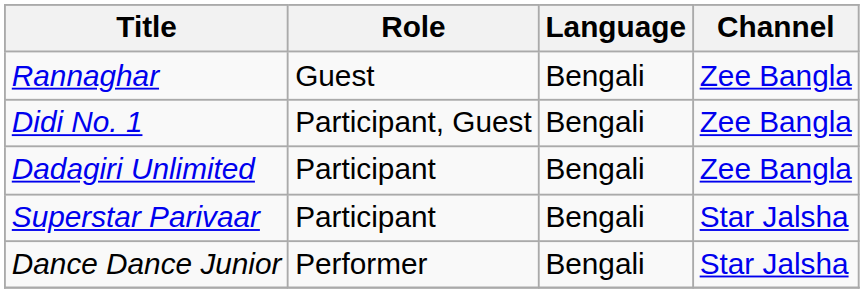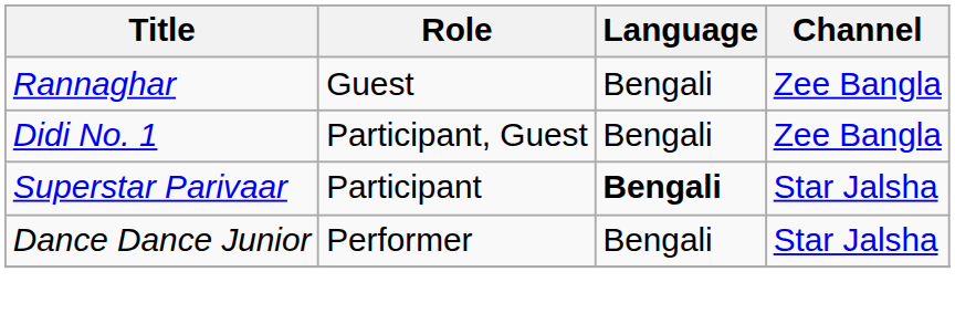- row: Dadagiri Unlimited | Participant | Bengali | Zee Bangla
Superstar Parivaar | Language: normal -> bold
